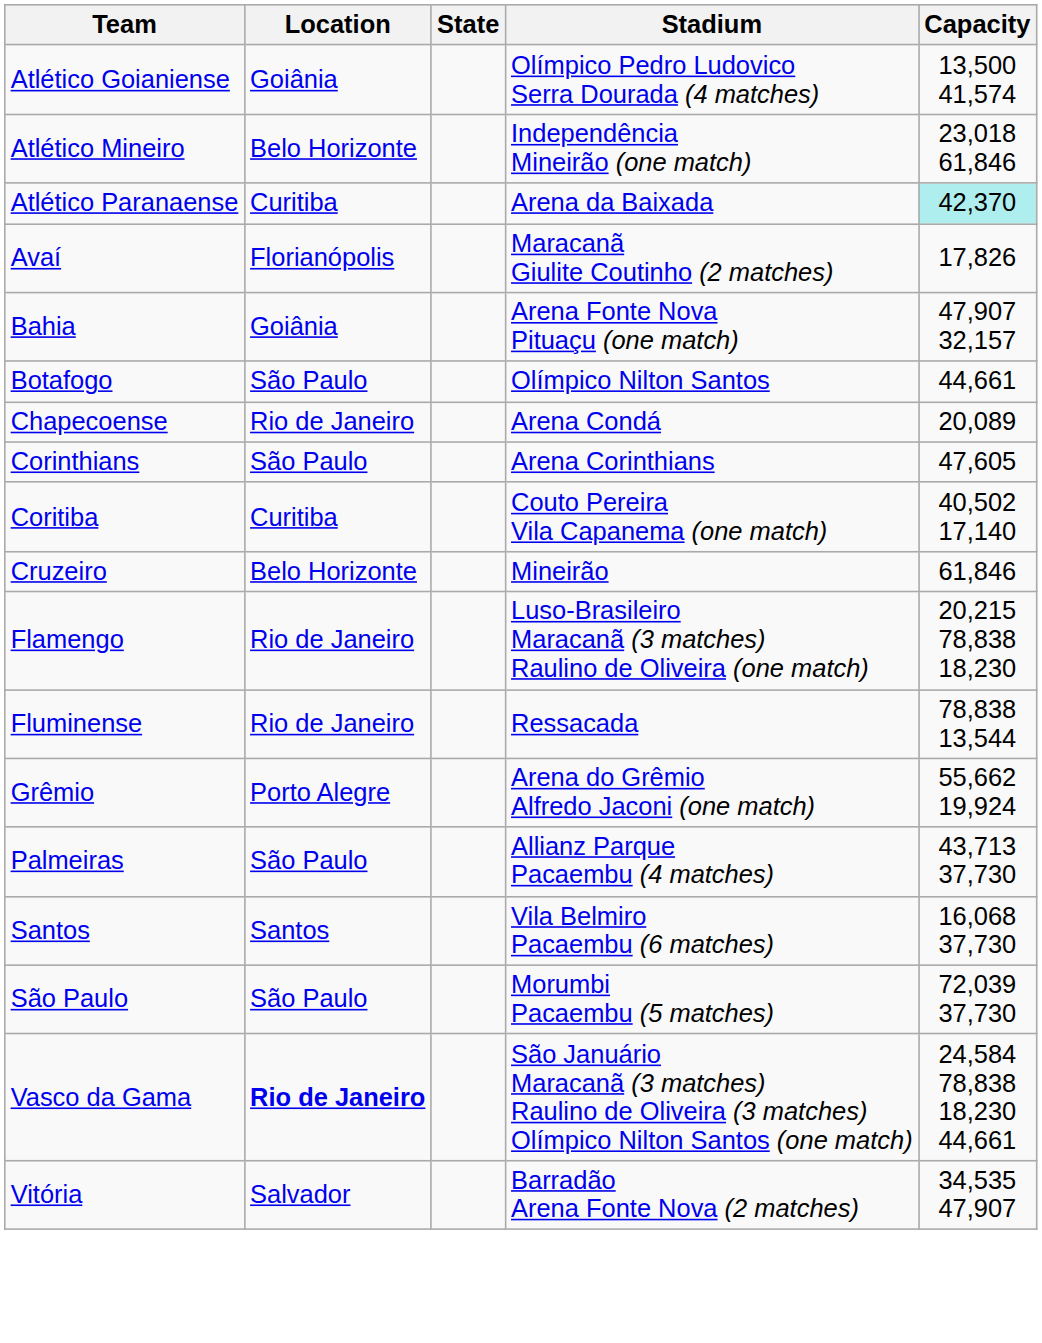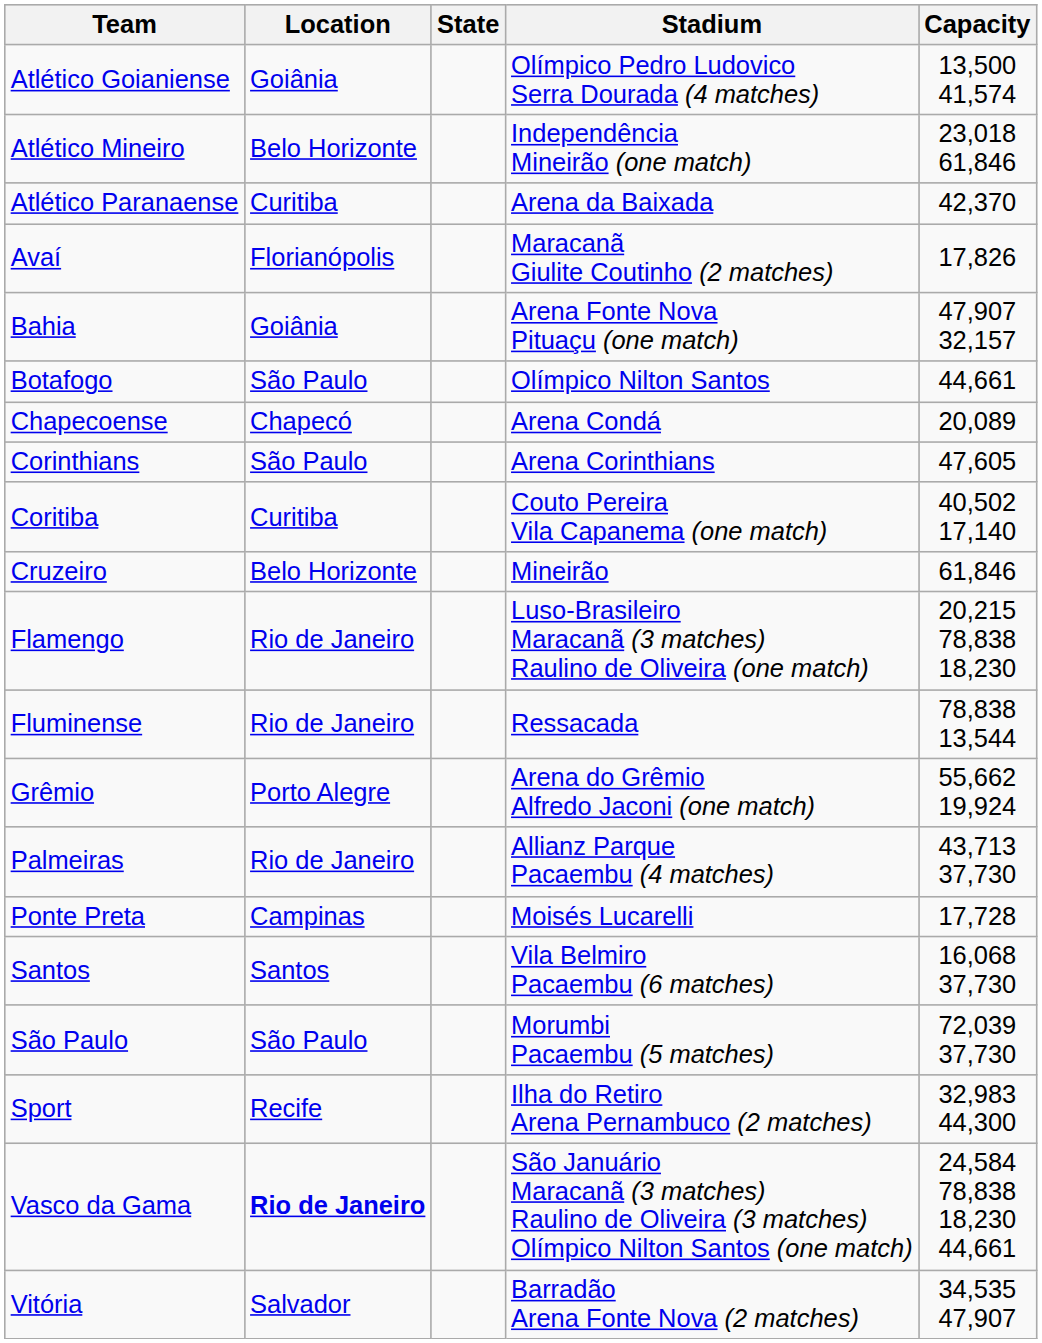Atlético Paranaense | Capacity: paleturquoise background -> no background
Chapecoense | Location: Rio de Janeiro -> Chapecó
Palmeiras | Location: São Paulo -> Rio de Janeiro
+ row: Ponte Preta | Campinas | Moisés Lucarelli | 17,728
+ row: Sport | Recife | Ilha do Retiro Arena Pernambuco (2 matches) | 32,983 44,300
